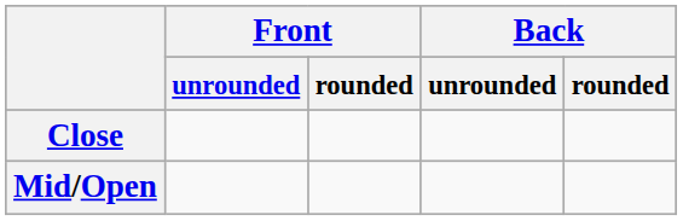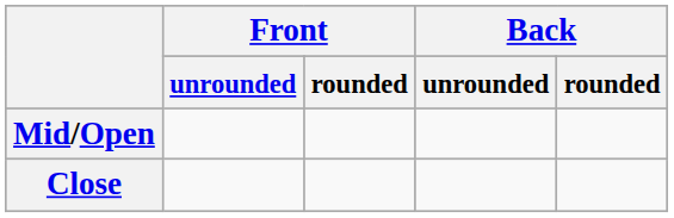rows swapped: Close <-> Mid/Open
